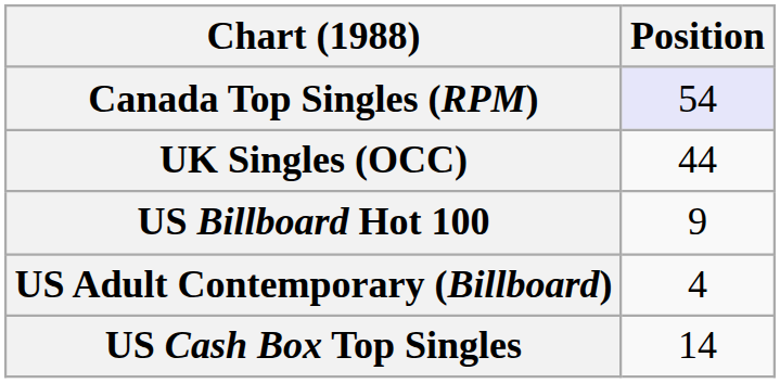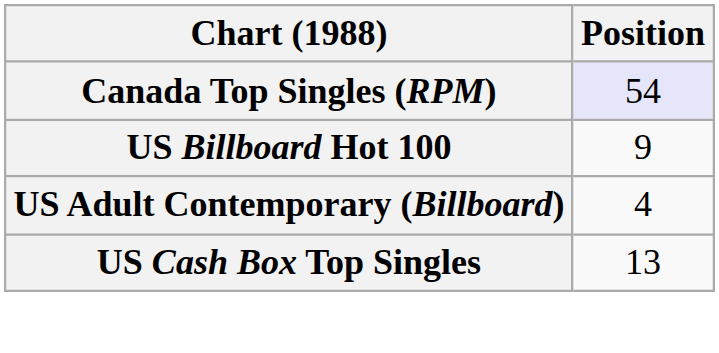- row: UK Singles (OCC) | 44
US Cash Box Top Singles | Position: 14 -> 13
